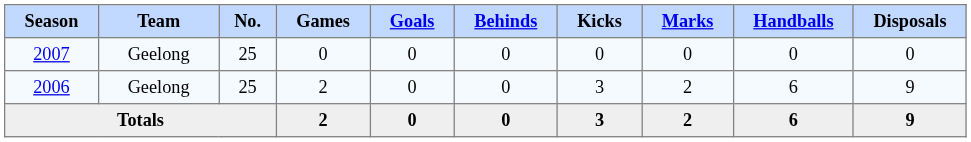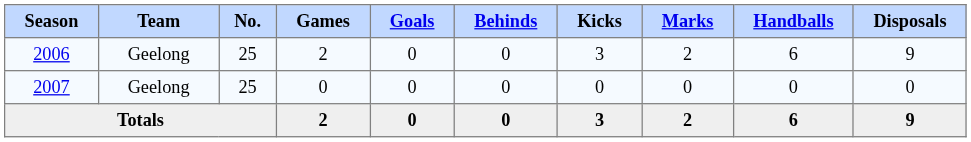rows swapped: 2006 <-> 2007
